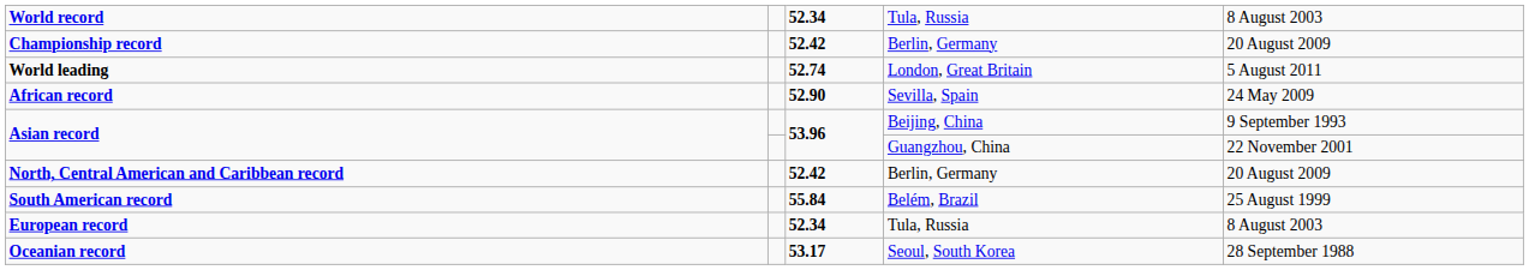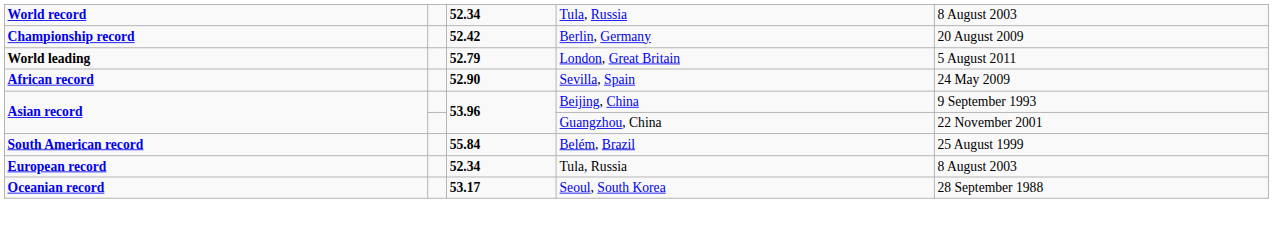World leading | column 3: 52.74 -> 52.79
- row: North, Central American and Caribbean record | 52.42 | Berlin, Germany | 20 August 2009
